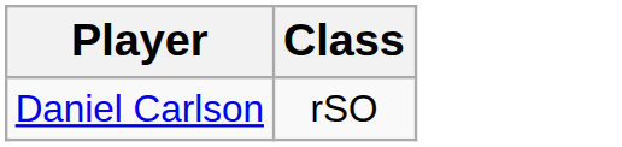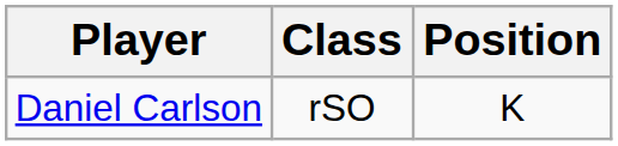+ column: Position | K
